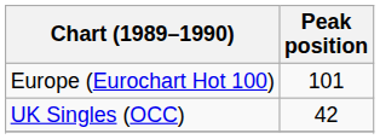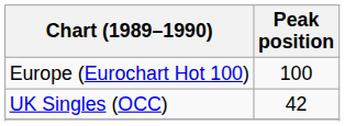Europe (Eurochart Hot 100) | Peak position: 101 -> 100
